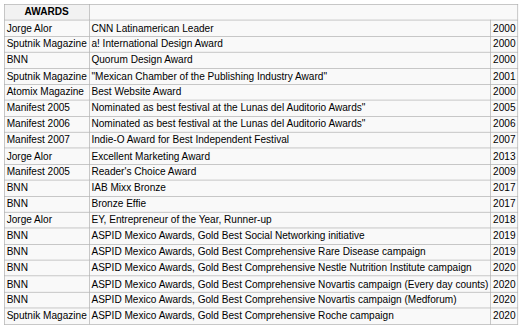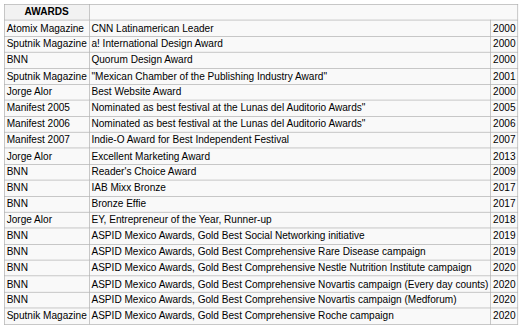CNN Latinamerican Leader | AWARDS: Jorge Alor -> Atomix Magazine
Best Website Award | AWARDS: Atomix Magazine -> Jorge Alor
Reader's Choice Award | AWARDS: Manifest 2005 -> BNN
